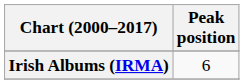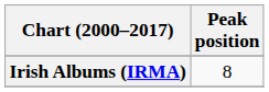Irish Albums (IRMA) | Peak position: 6 -> 8
